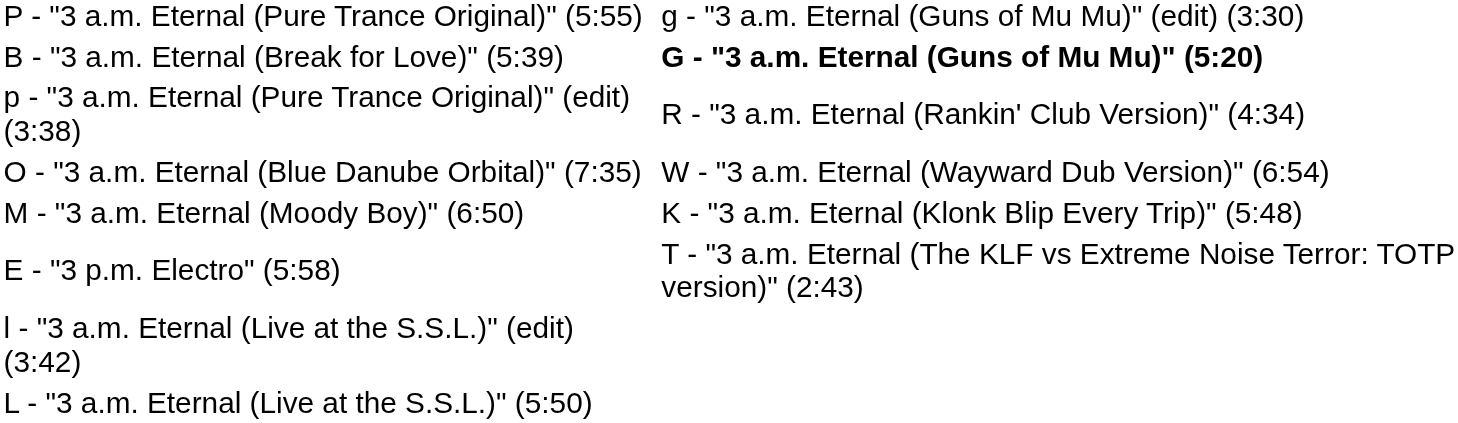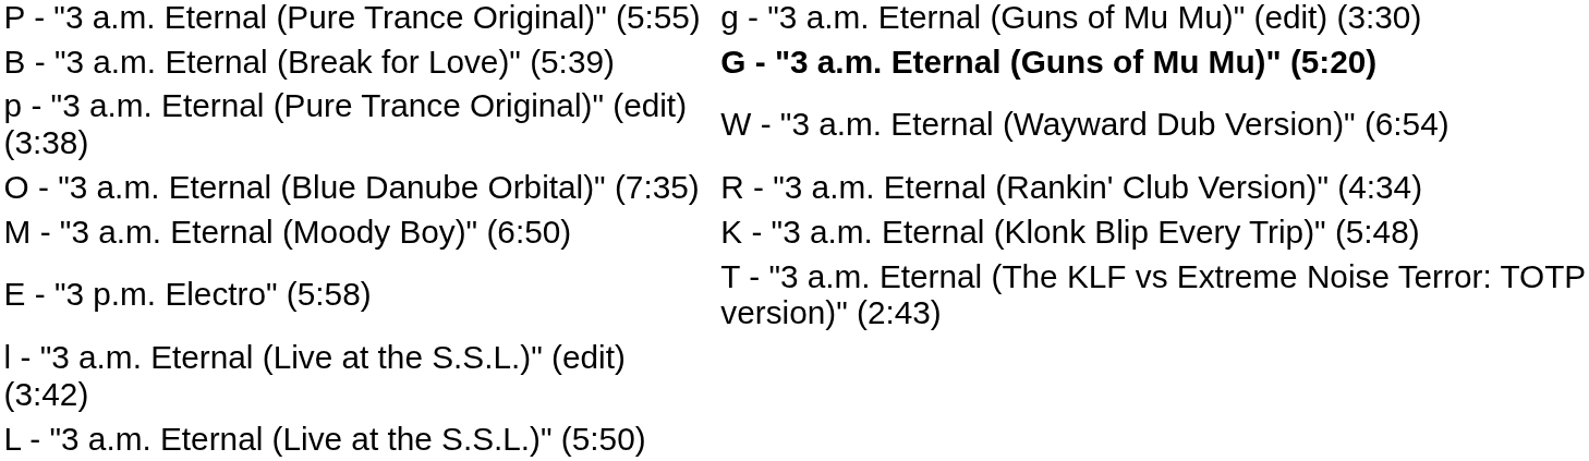p - "3 a.m. Eternal (Pure Trance Original)" (edit) (3:38) | column 2: R - "3 a.m. Eternal (Rankin' Club Version)" (4:34) -> W - "3 a.m. Eternal (Wayward Dub Version)" (6:54)
O - "3 a.m. Eternal (Blue Danube Orbital)" (7:35) | column 2: W - "3 a.m. Eternal (Wayward Dub Version)" (6:54) -> R - "3 a.m. Eternal (Rankin' Club Version)" (4:34)
